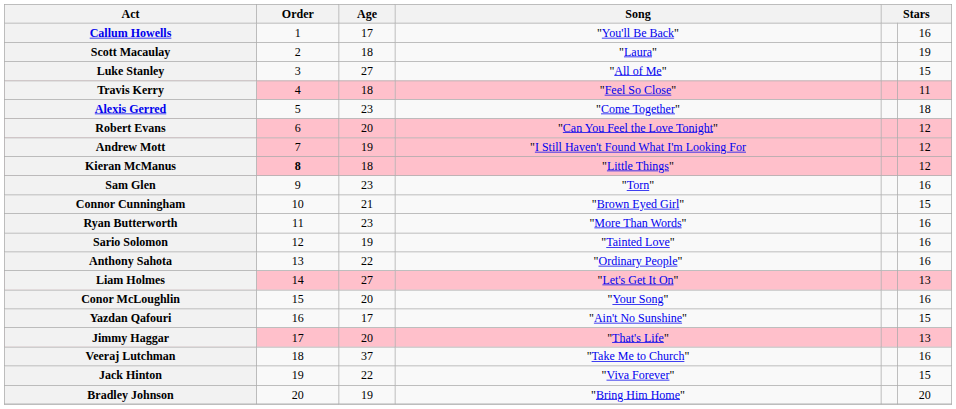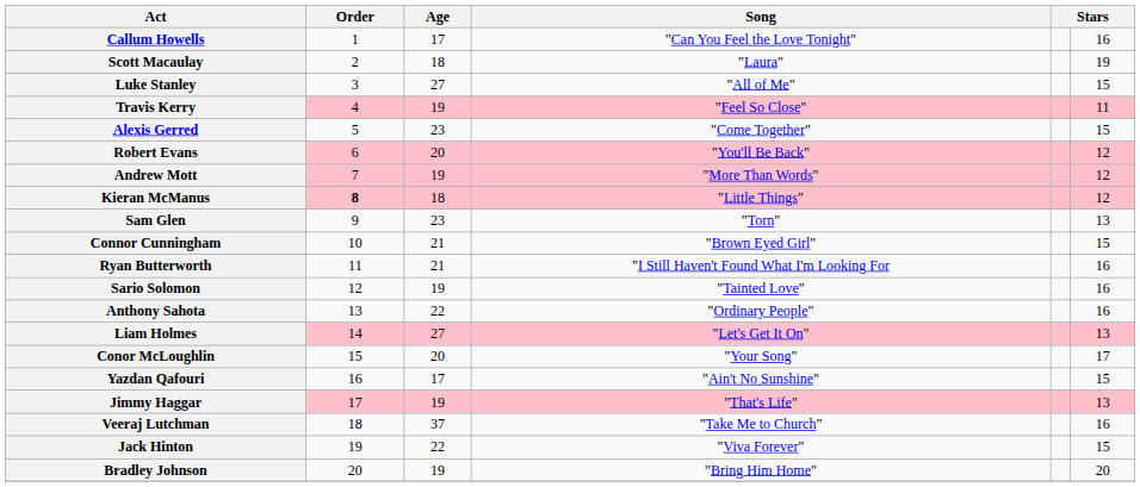Callum Howells | Song: "You'll Be Back" -> "Can You Feel the Love Tonight"
Travis Kerry | Age: 18 -> 19
Alexis Gerred | column 6: 18 -> 15
Robert Evans | Song: "Can You Feel the Love Tonight" -> "You'll Be Back"
Andrew Mott | Song: "I Still Haven't Found What I'm Looking For -> "More Than Words"
Sam Glen | column 6: 16 -> 13
Ryan Butterworth | Age: 23 -> 21
Ryan Butterworth | Song: "More Than Words" -> "I Still Haven't Found What I'm Looking For
Conor McLoughlin | column 6: 16 -> 17
Jimmy Haggar | Age: 20 -> 19
